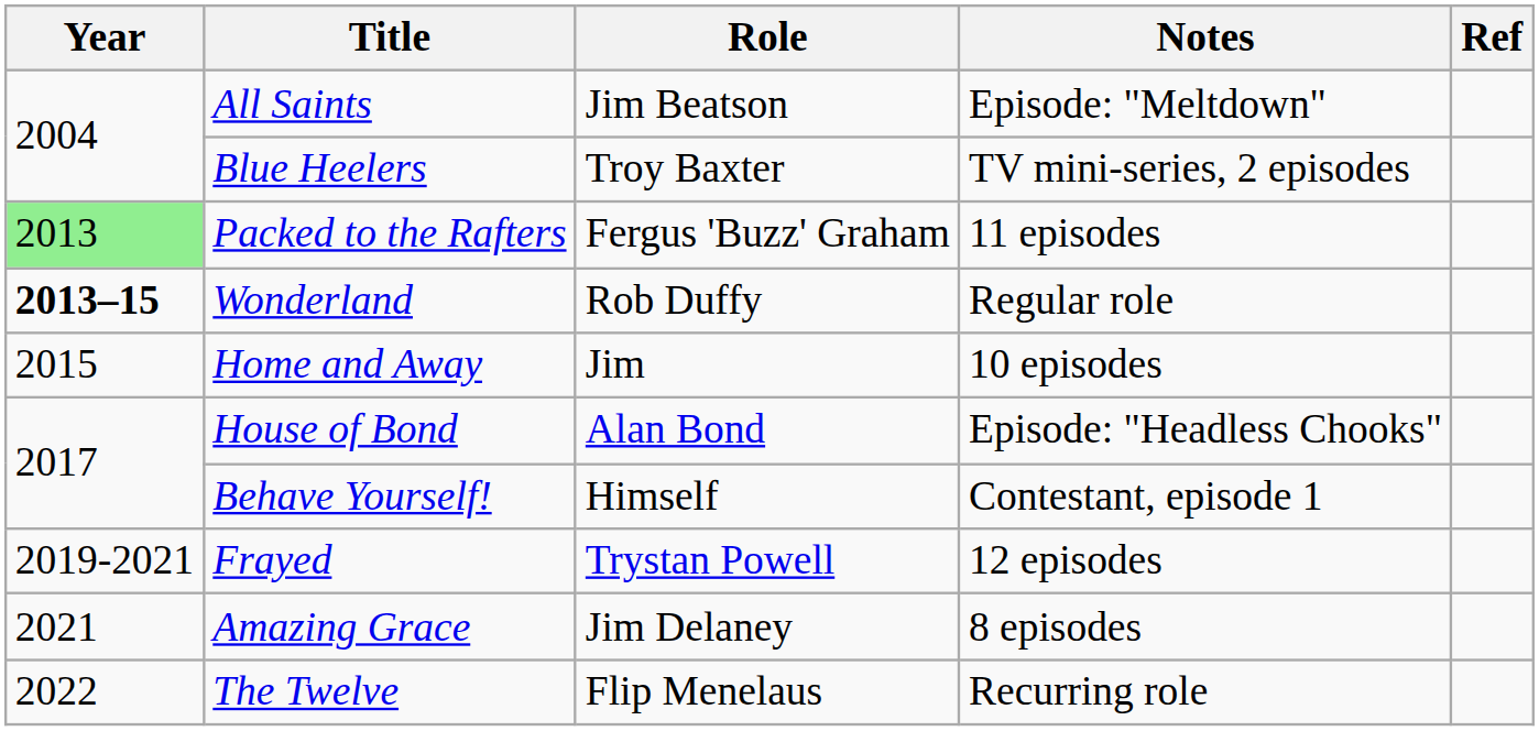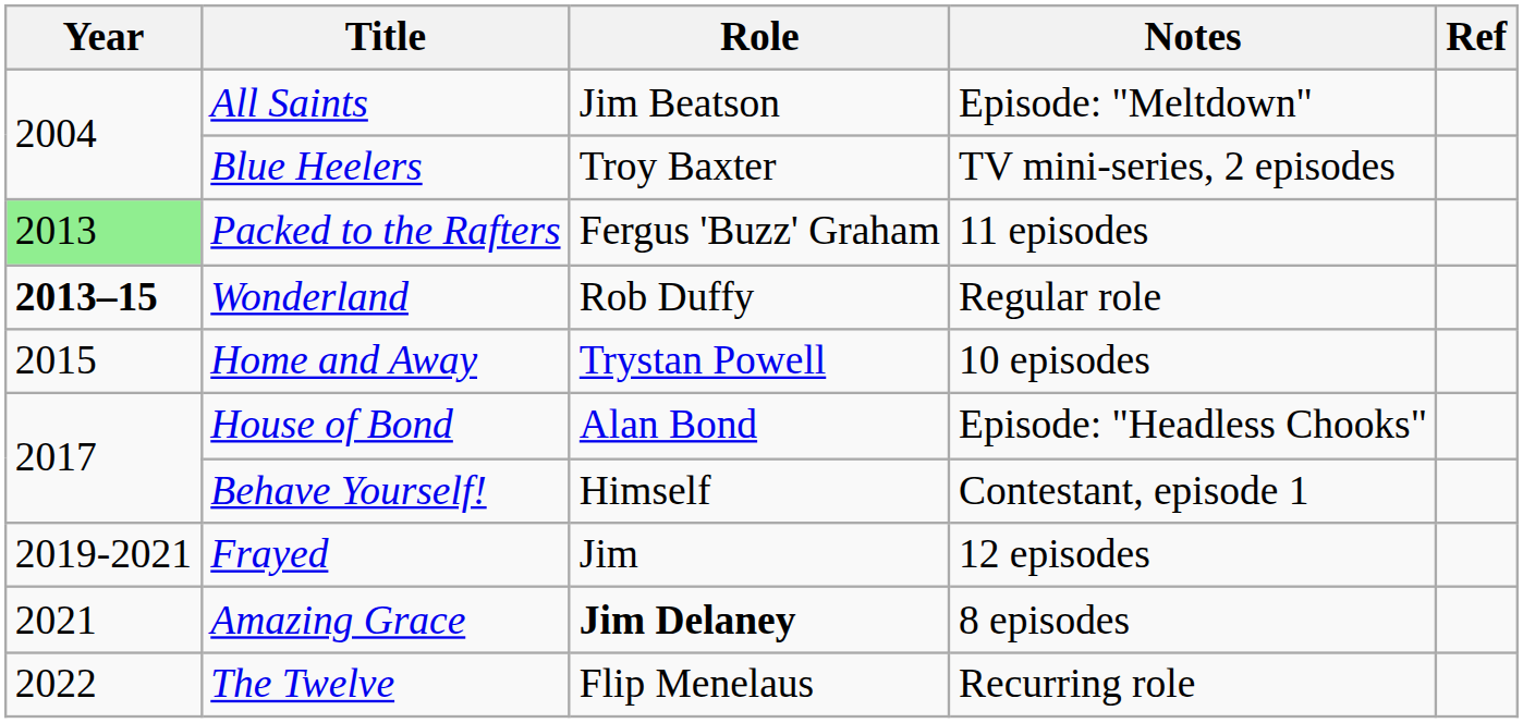Home and Away | Role: Jim -> Trystan Powell
Frayed | Role: Trystan Powell -> Jim
Amazing Grace | Role: normal -> bold
